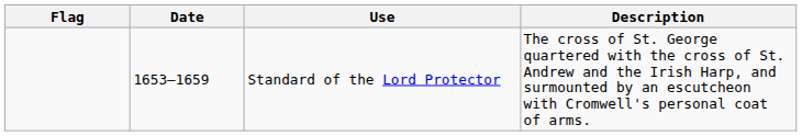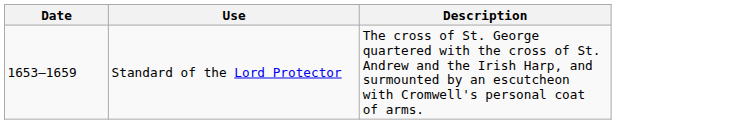- column: Flag
